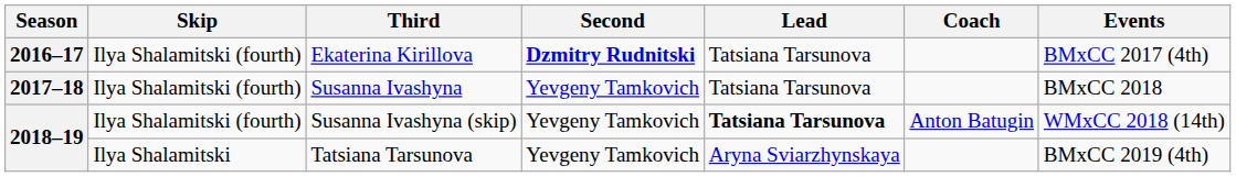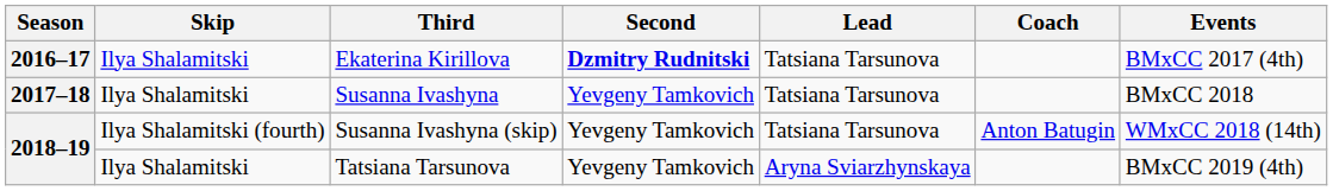Ekaterina Kirillova | Skip: Ilya Shalamitski (fourth) -> Ilya Shalamitski
Susanna Ivashyna | Skip: Ilya Shalamitski (fourth) -> Ilya Shalamitski
Susanna Ivashyna (skip) | Lead: bold -> normal
